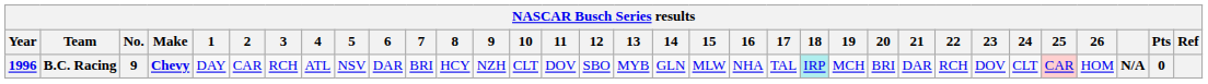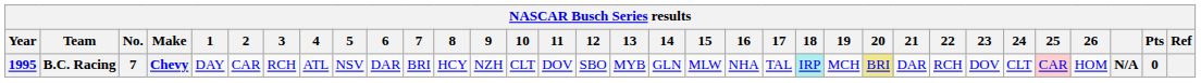B.C. Racing | Year: 1996 -> 1995
B.C. Racing | No.: 9 -> 7
B.C. Racing | 20: no background -> khaki background
